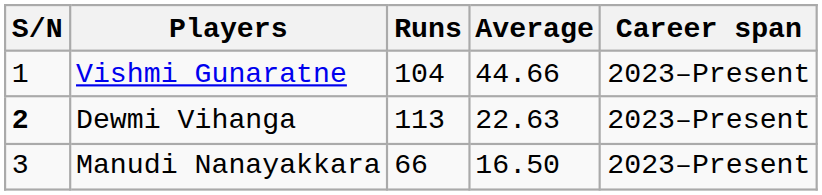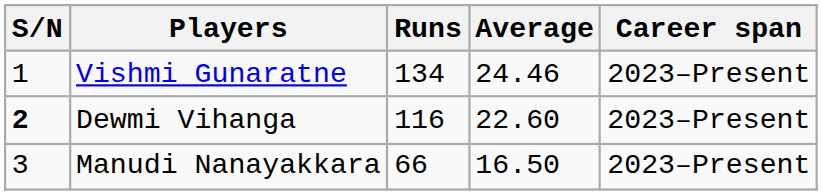Vishmi Gunaratne | Runs: 104 -> 134
Vishmi Gunaratne | Average: 44.66 -> 24.46
Dewmi Vihanga | Runs: 113 -> 116
Dewmi Vihanga | Average: 22.63 -> 22.60
